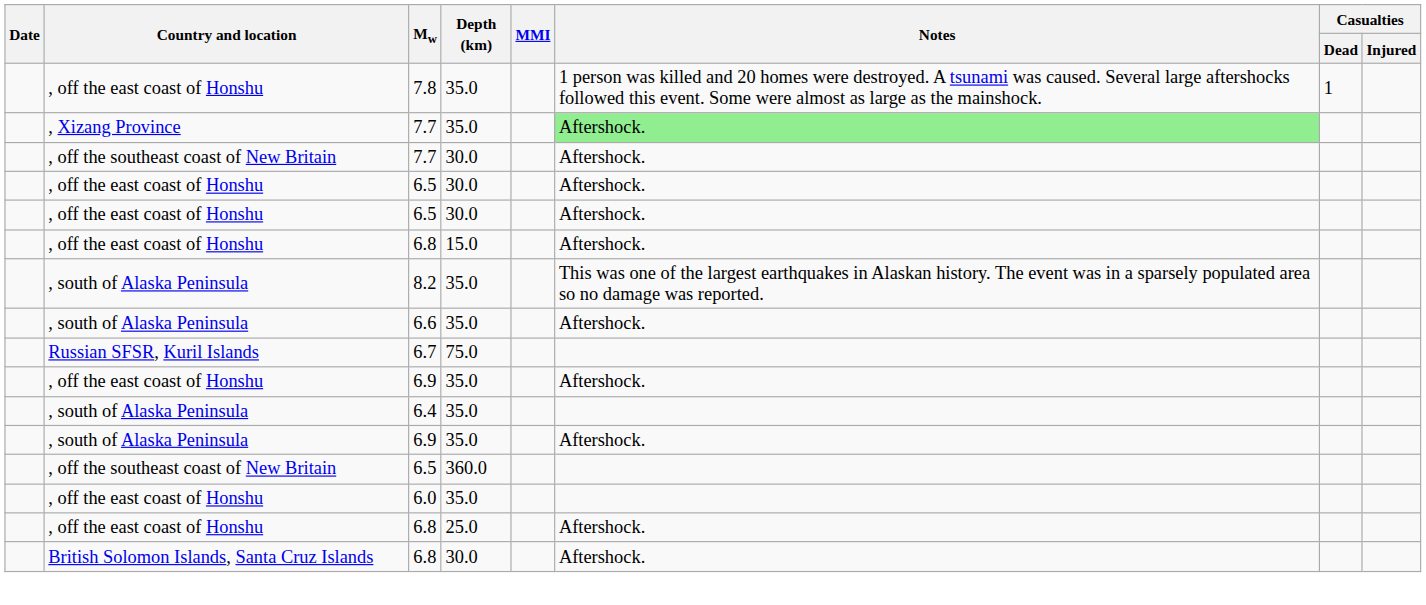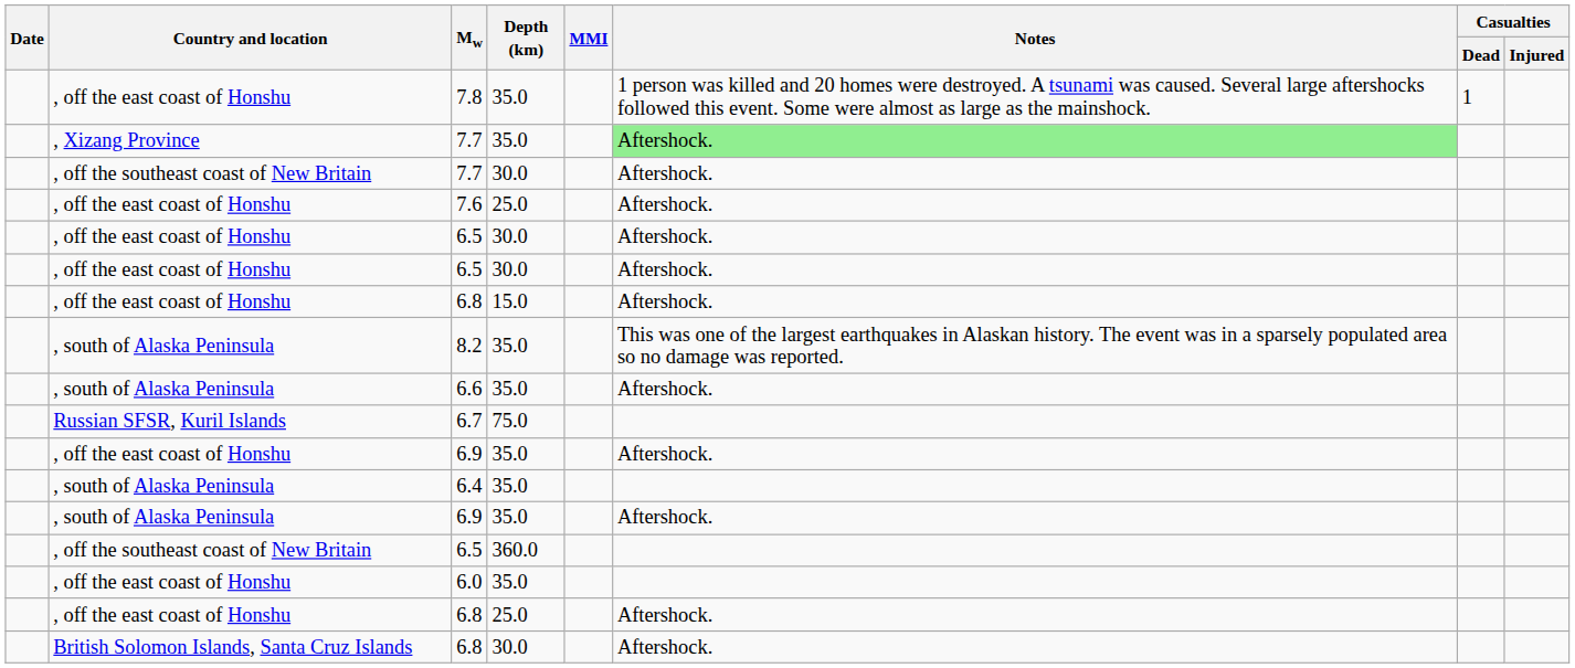+ row: , off the east coast of Honshu | 7.6 | 25.0 | Aftershock.
